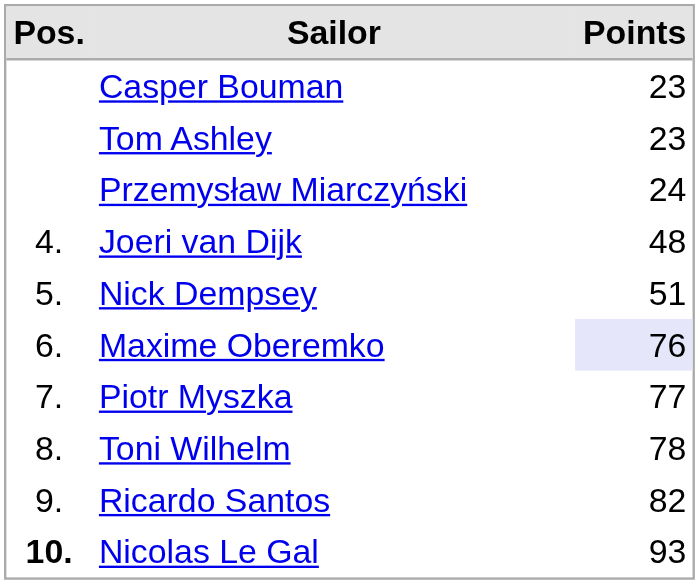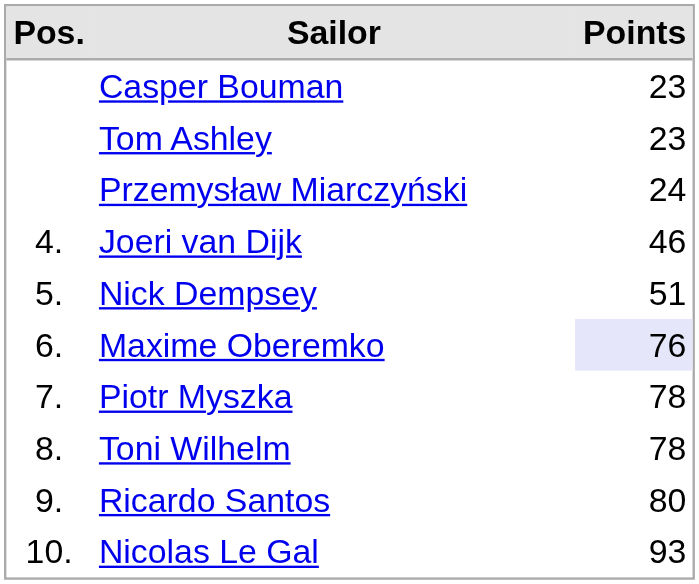Joeri van Dijk | Points: 48 -> 46
Piotr Myszka | Points: 77 -> 78
Ricardo Santos | Points: 82 -> 80
Nicolas Le Gal | Pos.: bold -> normal
